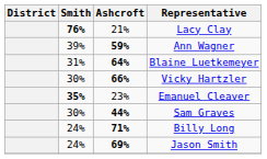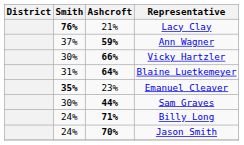Ann Wagner | Smith: 39% -> 37%
rows swapped: Blaine Luetkemeyer <-> Vicky Hartzler
Jason Smith | Ashcroft: 69% -> 70%
